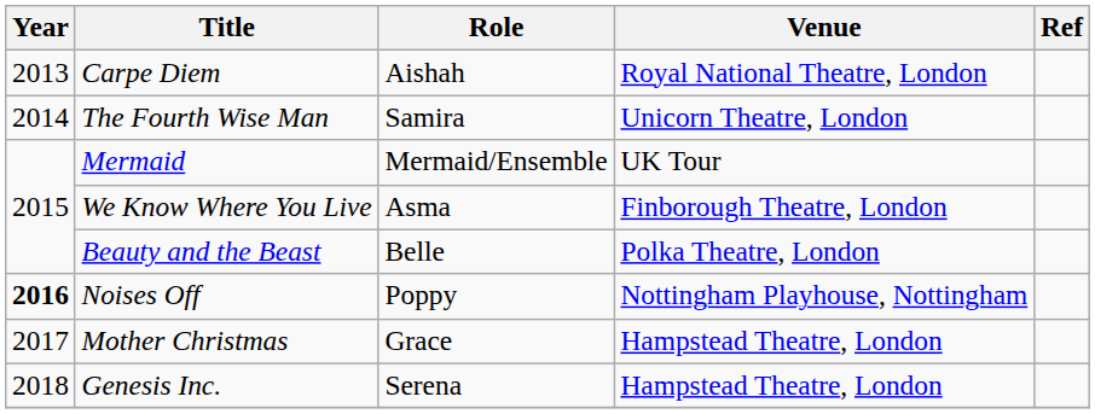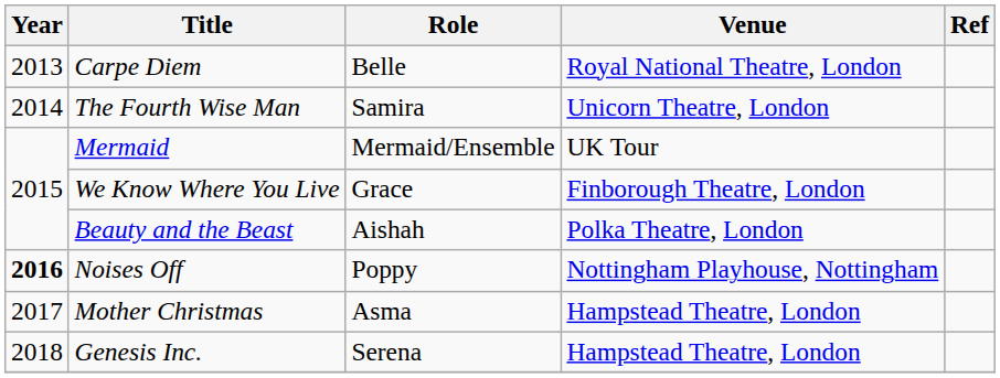Carpe Diem | Role: Aishah -> Belle
We Know Where You Live | Role: Asma -> Grace
Beauty and the Beast | Role: Belle -> Aishah
Mother Christmas | Role: Grace -> Asma
